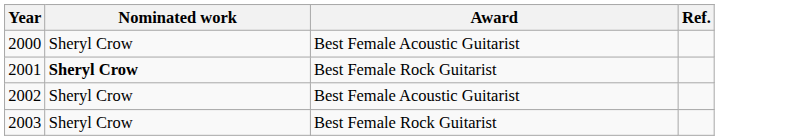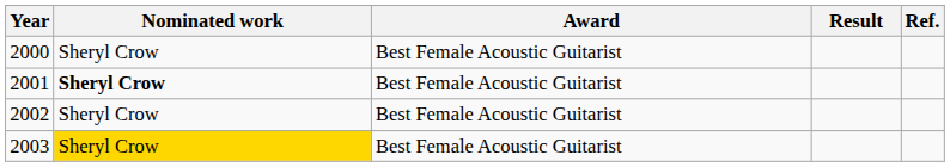+ column: Result
2001 | Award: Best Female Rock Guitarist -> Best Female Acoustic Guitarist
2003 | Nominated work: no background -> gold background
2003 | Award: Best Female Rock Guitarist -> Best Female Acoustic Guitarist
